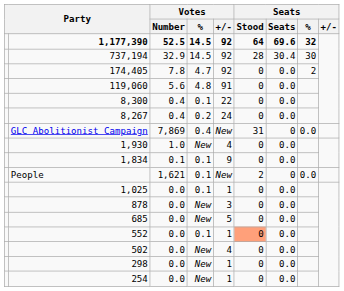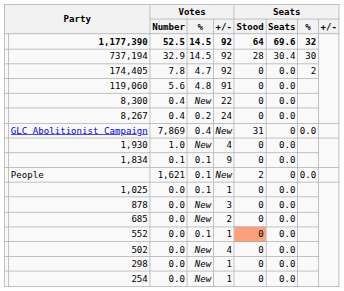8,300 | Votes / %: 0.1 -> New
685 | Votes / +/-: 5 -> 2
